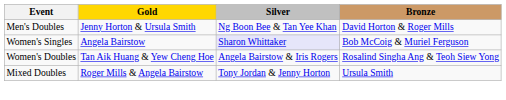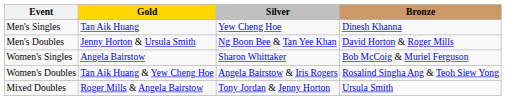+ row: Men's Singles | Tan Aik Huang | Yew Cheng Hoe | Dinesh Khanna
Women's Singles | Silver: lavender background -> no background
